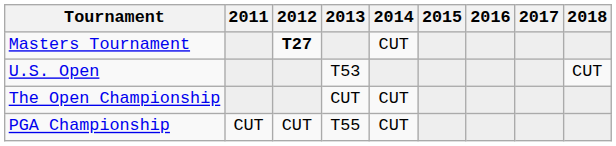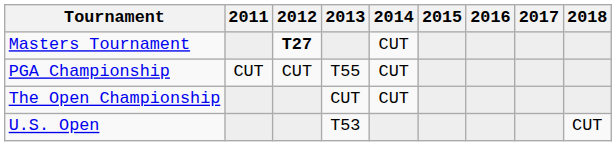rows swapped: U.S. Open <-> PGA Championship
